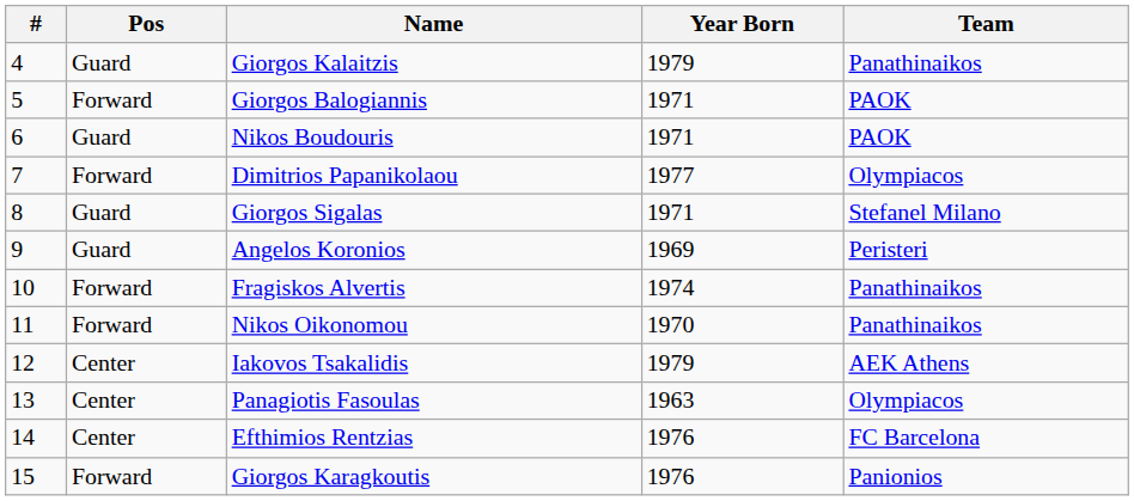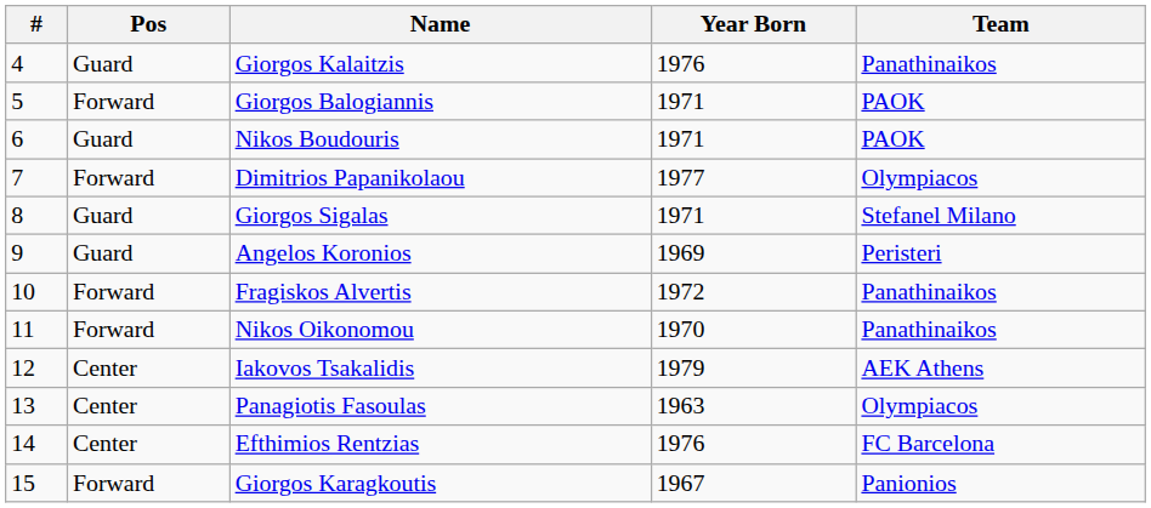Giorgos Kalaitzis | Year Born: 1979 -> 1976
Fragiskos Alvertis | Year Born: 1974 -> 1972
Giorgos Karagkoutis | Year Born: 1976 -> 1967
